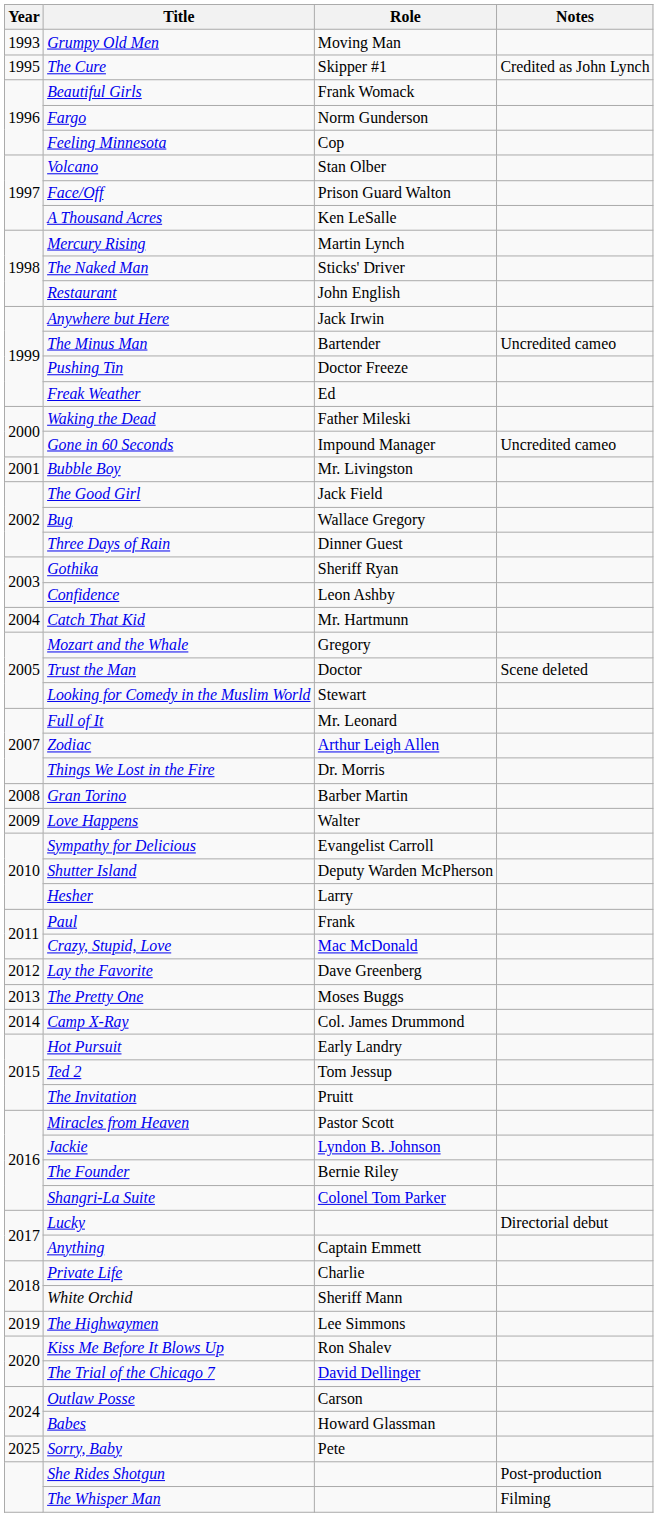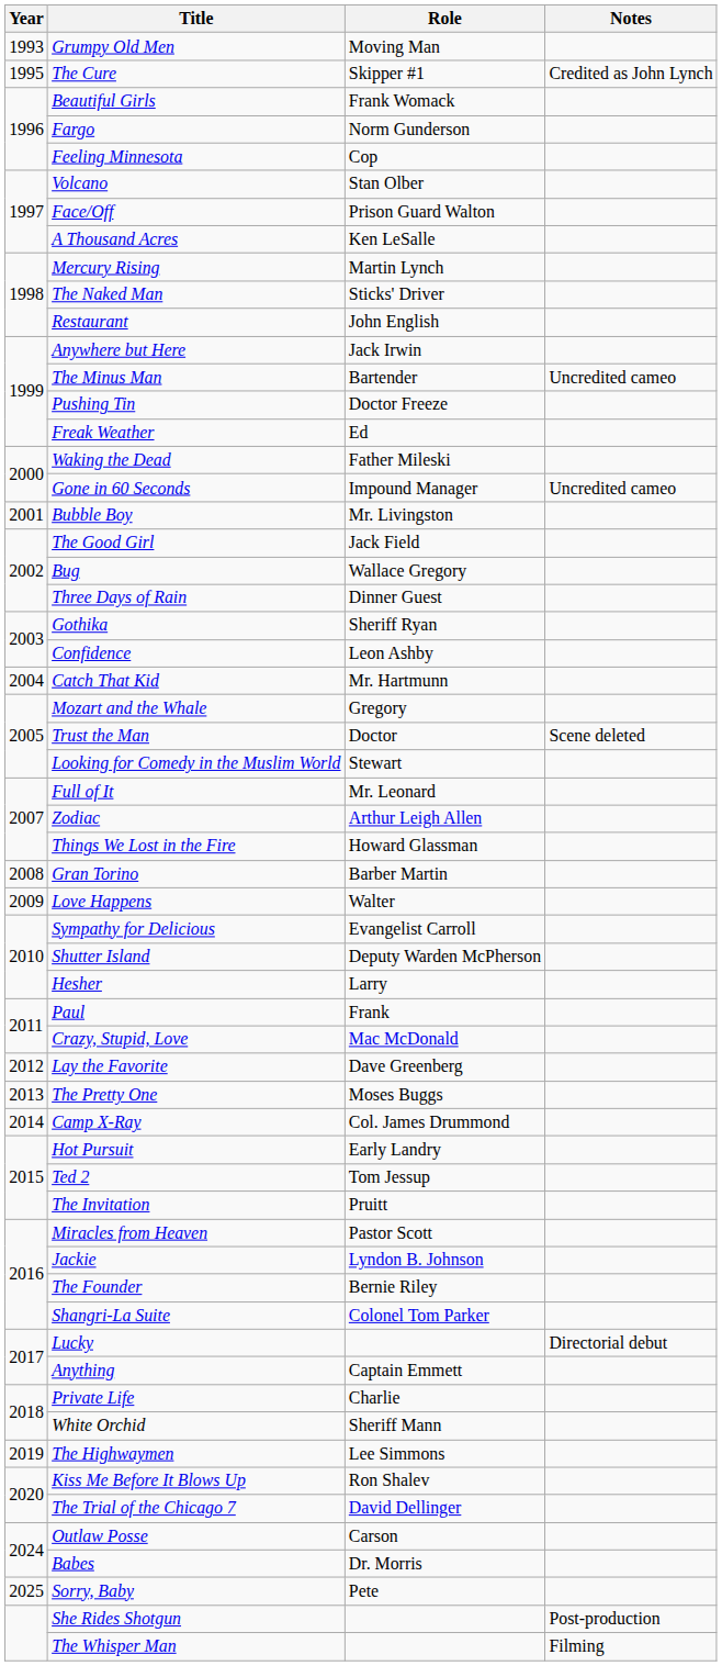Things We Lost in the Fire | Role: Dr. Morris -> Howard Glassman
Babes | Role: Howard Glassman -> Dr. Morris
